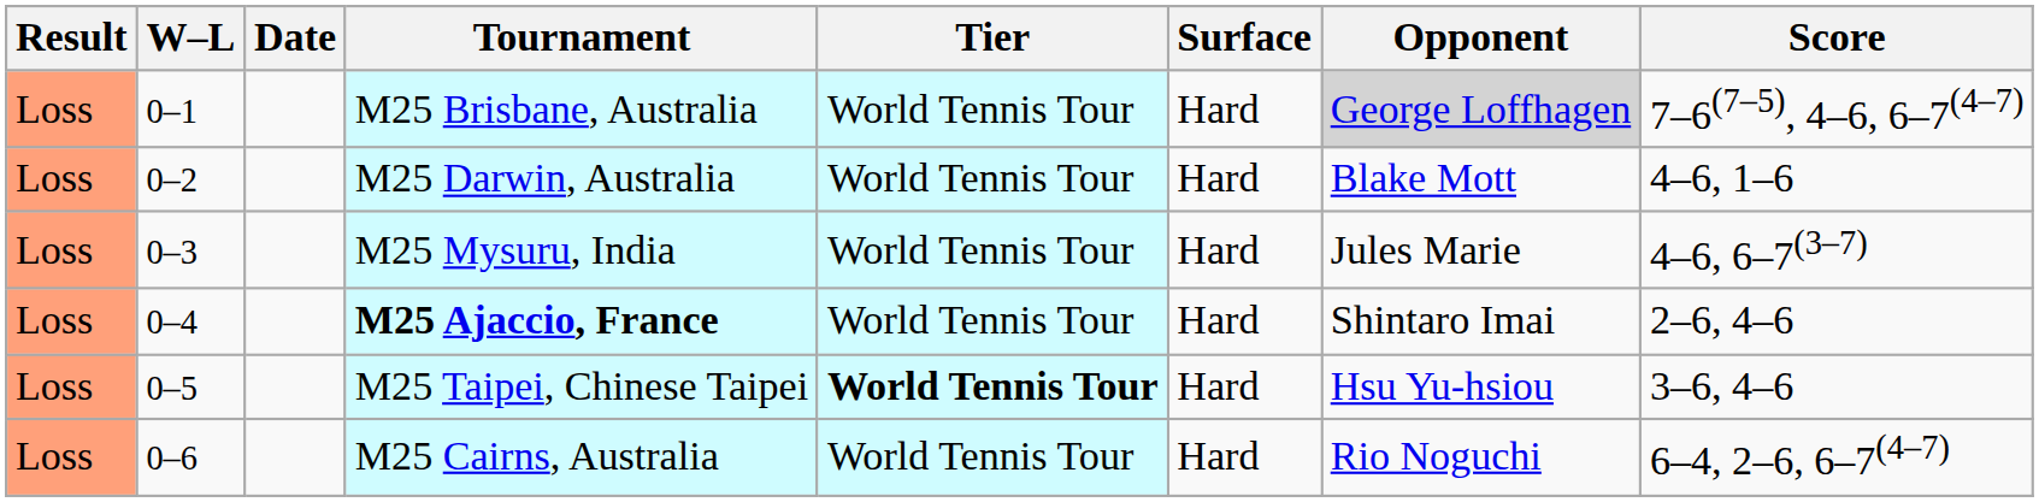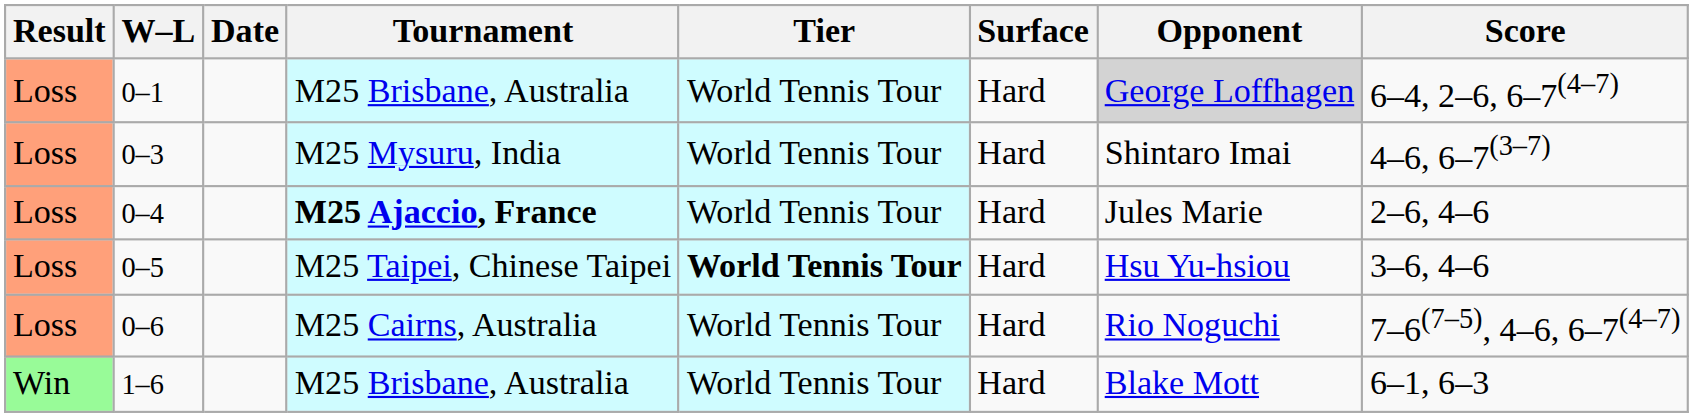0–1 | Score: 7–6(7–5), 4–6, 6–7(4–7) -> 6–4, 2–6, 6–7(4–7)
- row: Loss | 0–2 | M25 Darwin, Australia | World Tennis Tour | Hard | Blake Mott | 4–6, 1–6
0–3 | Opponent: Jules Marie -> Shintaro Imai
0–4 | Opponent: Shintaro Imai -> Jules Marie
0–6 | Score: 6–4, 2–6, 6–7(4–7) -> 7–6(7–5), 4–6, 6–7(4–7)
+ row: Win | 1–6 | M25 Brisbane, Australia | World Tennis Tour | Hard | Blake Mott | 6–1, 6–3
